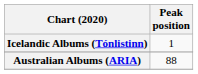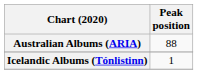rows swapped: Australian Albums (ARIA) <-> Icelandic Albums (Tónlistinn)
